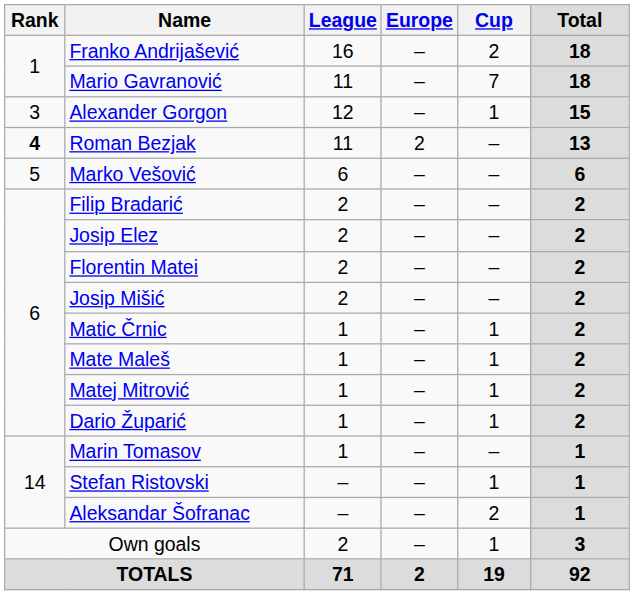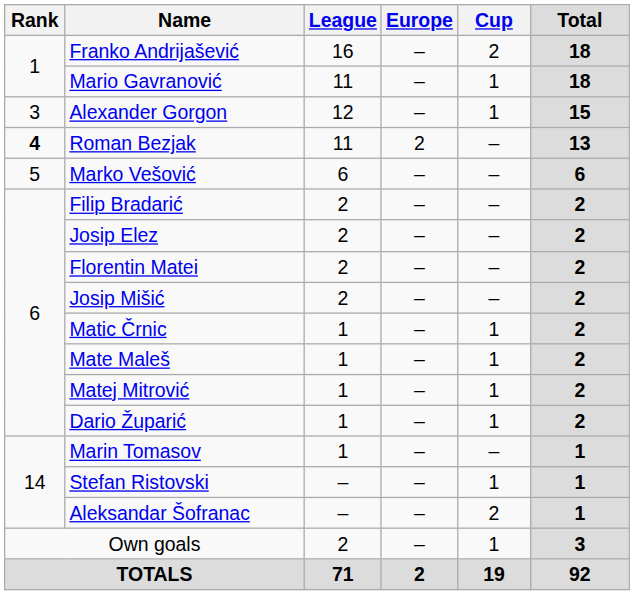Mario Gavranović | Cup: 7 -> 1
